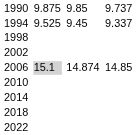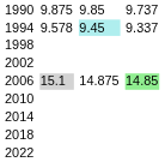1994 | column 3: 9.525 -> 9.578
1994 | column 5: no background -> paleturquoise background
2006 | column 5: 14.874 -> 14.875
2006 | column 7: no background -> lightgreen background
